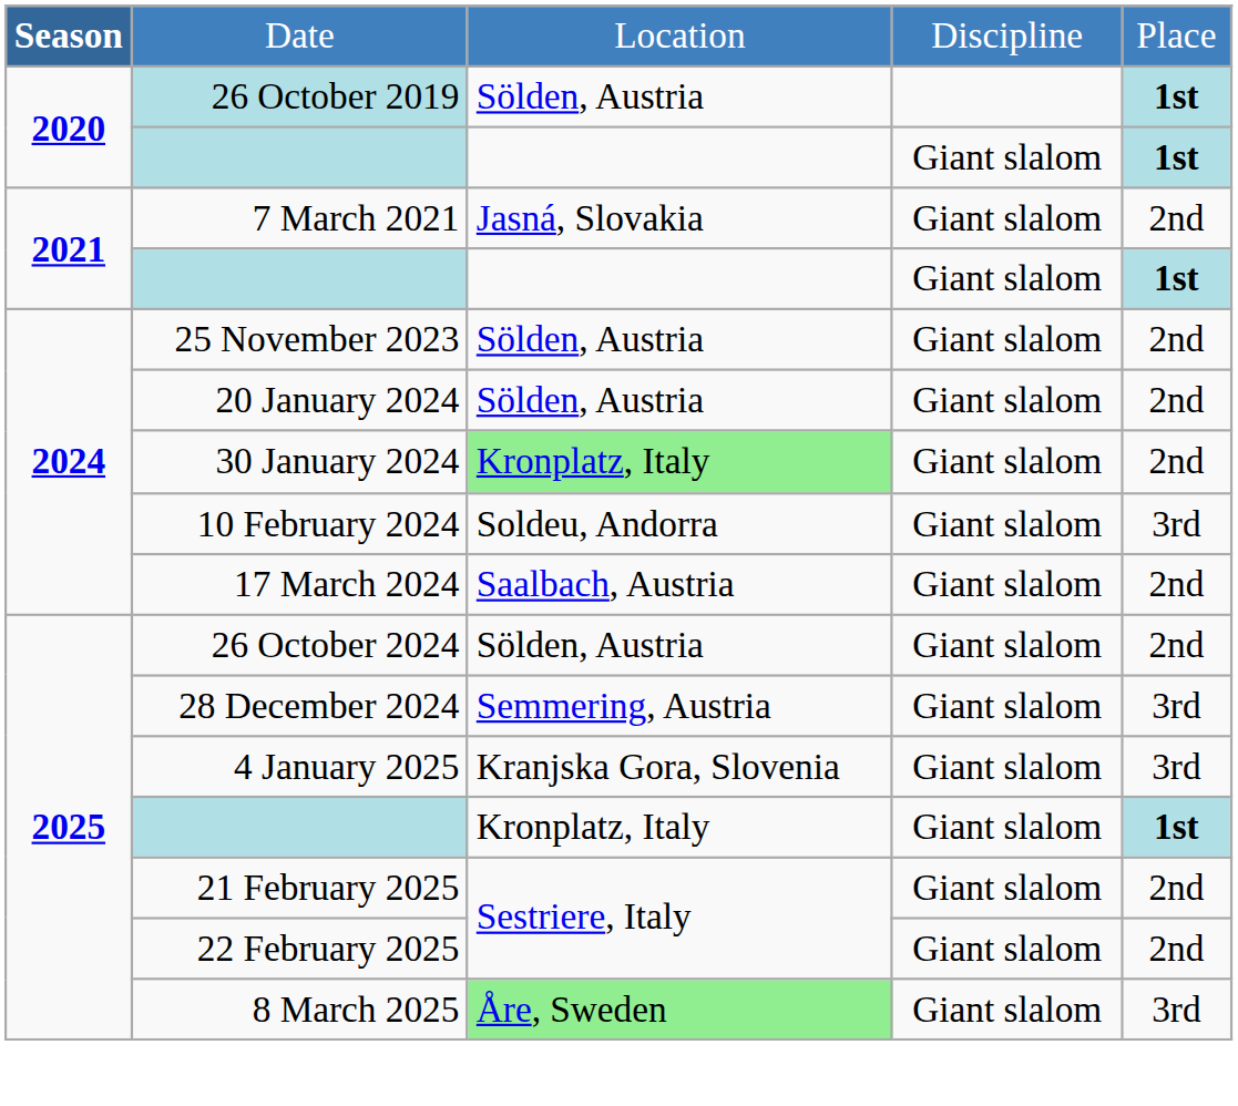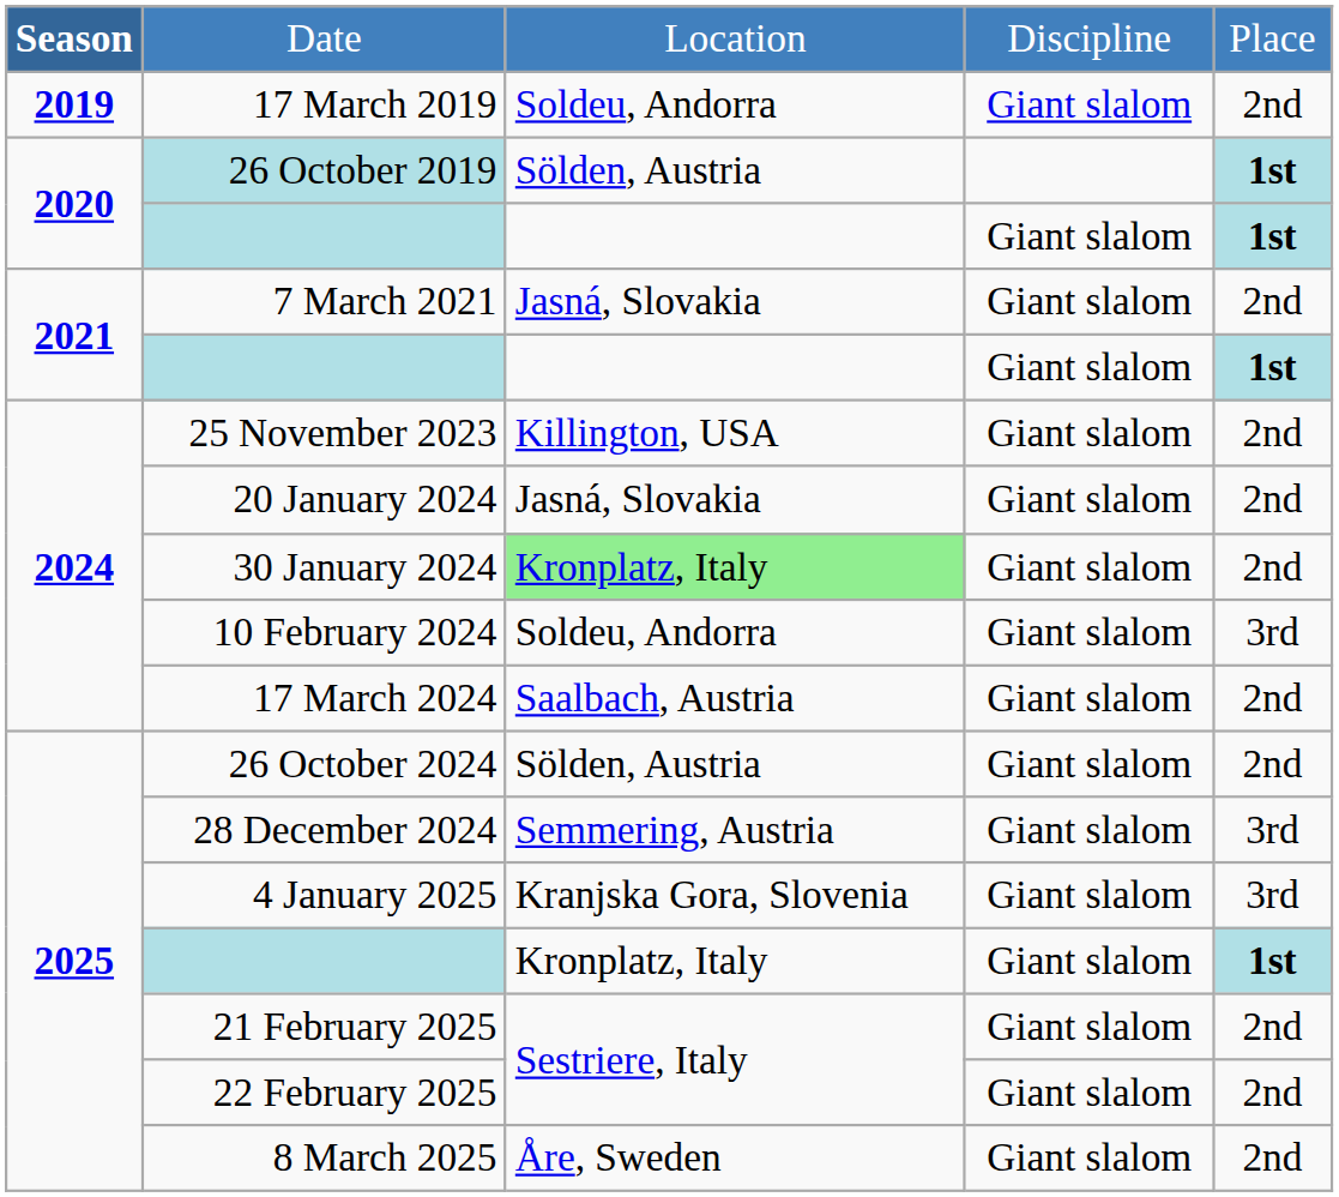+ row: 2019 | 17 March 2019 | Soldeu, Andorra | Giant slalom | 2nd
25 November 2023 | column 3: Sölden, Austria -> Killington, USA
20 January 2024 | column 3: Sölden, Austria -> Jasná, Slovakia
8 March 2025 | column 3: lightgreen background -> no background
8 March 2025 | column 5: 3rd -> 2nd
